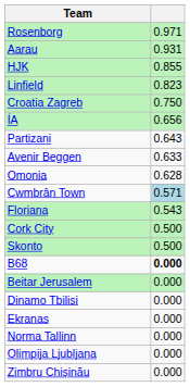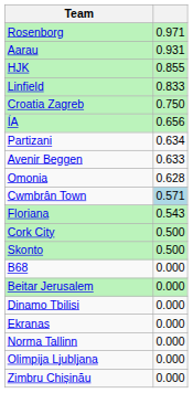Linfield | column 2: 0.823 -> 0.833
Partizani | column 2: 0.643 -> 0.634
B68 | column 2: bold -> normal
